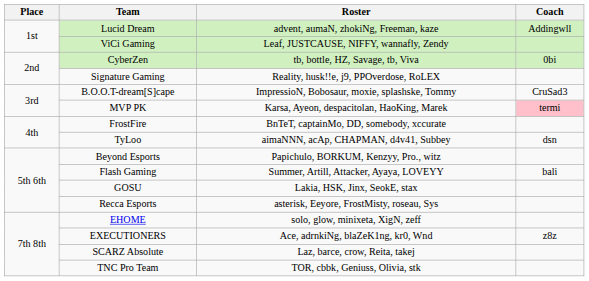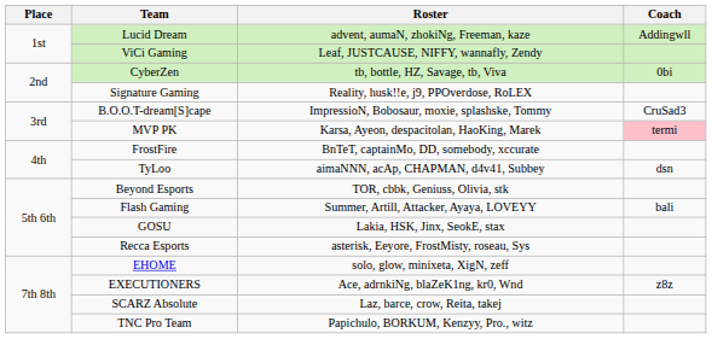Beyond Esports | Roster: Papichulo, BORKUM, Kenzyy, Pro., witz -> TOR, cbbk, Geniuss, Olivia, stk
TNC Pro Team | Roster: TOR, cbbk, Geniuss, Olivia, stk -> Papichulo, BORKUM, Kenzyy, Pro., witz
